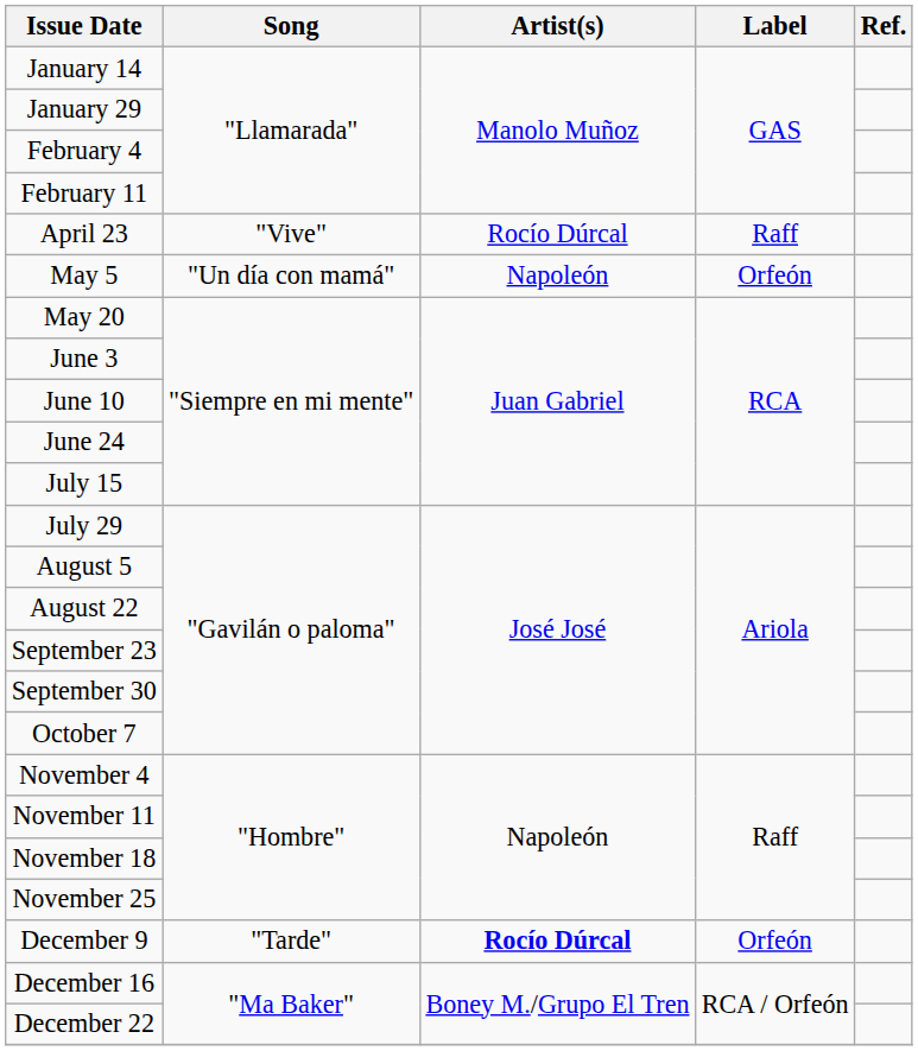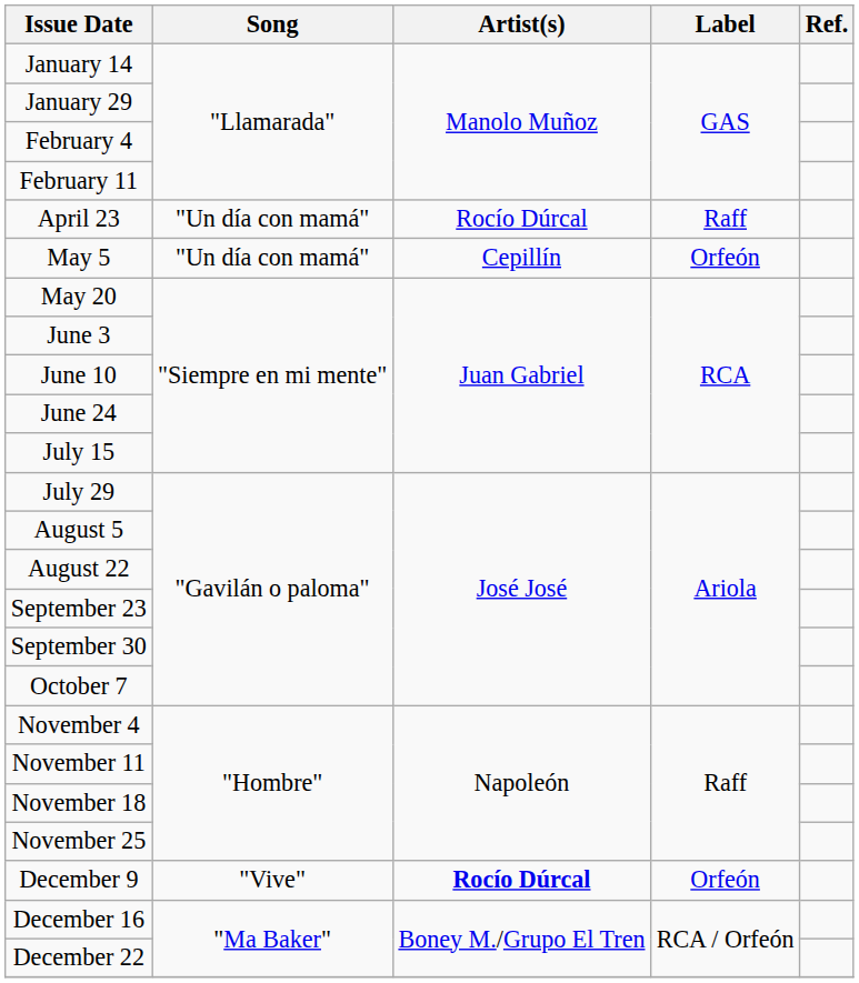April 23 | Song: "Vive" -> "Un día con mamá"
May 5 | Artist(s): Napoleón -> Cepillín
December 9 | Song: "Tarde" -> "Vive"
